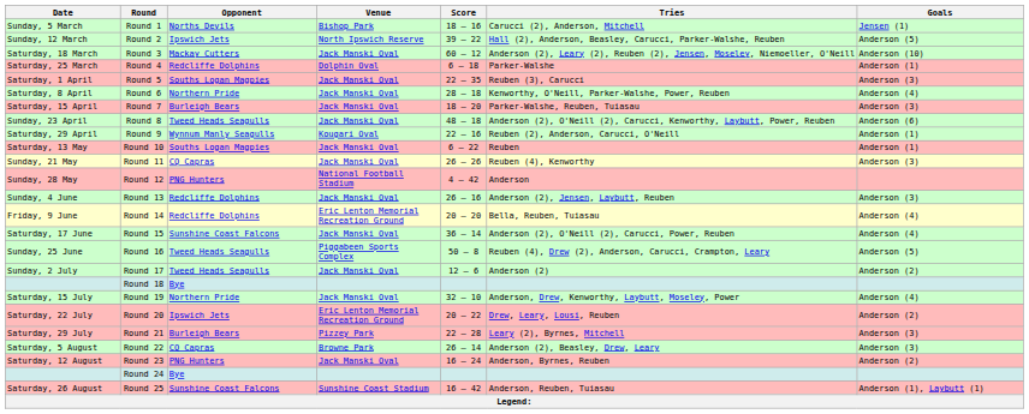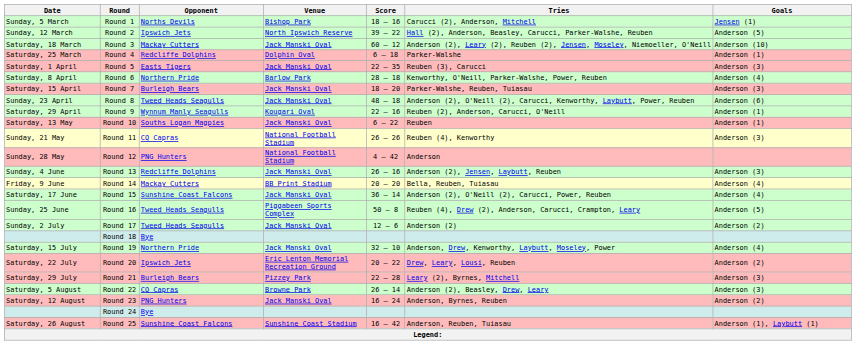Round 5 | Opponent: Souths Logan Magpies -> Easts Tigers
Round 6 | Venue: Jack Manski Oval -> Barlow Park
Round 11 | Venue: Jack Manski Oval -> National Football Stadium
Round 14 | Opponent: Redcliffe Dolphins -> Mackay Cutters
Round 14 | Venue: Eric Lenton Memorial Recreation Ground -> BB Print Stadium
